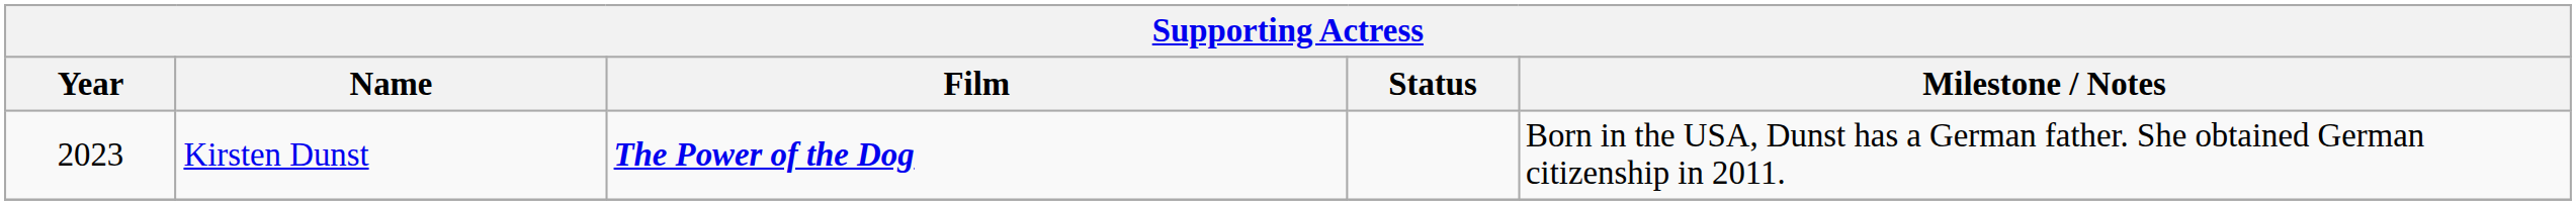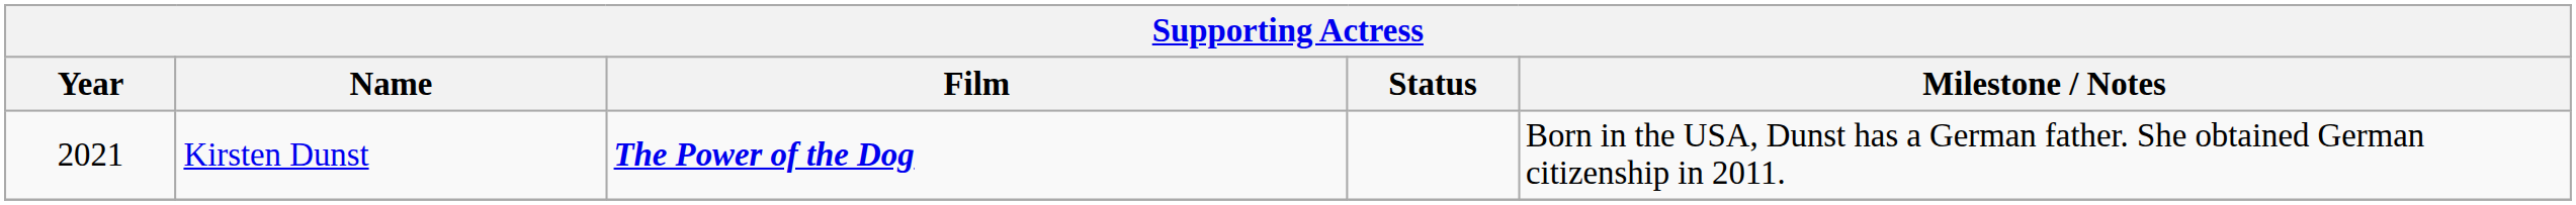Kirsten Dunst | Year: 2023 -> 2021
